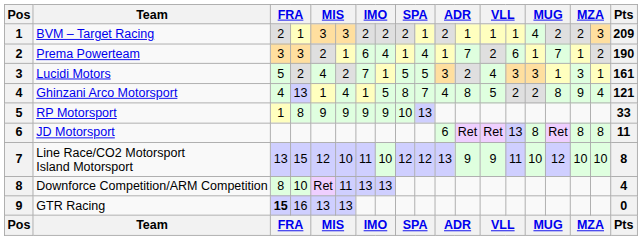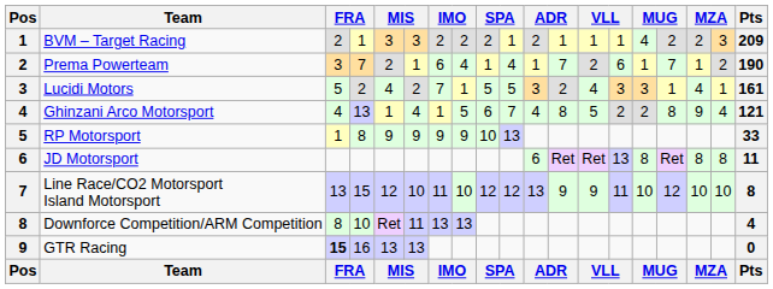Prema Powerteam | column 4: 3 -> 7
Lucidi Motors | column 17: 3 -> 4
Ghinzani Arco Motorsport | column 9: 8 -> 6
